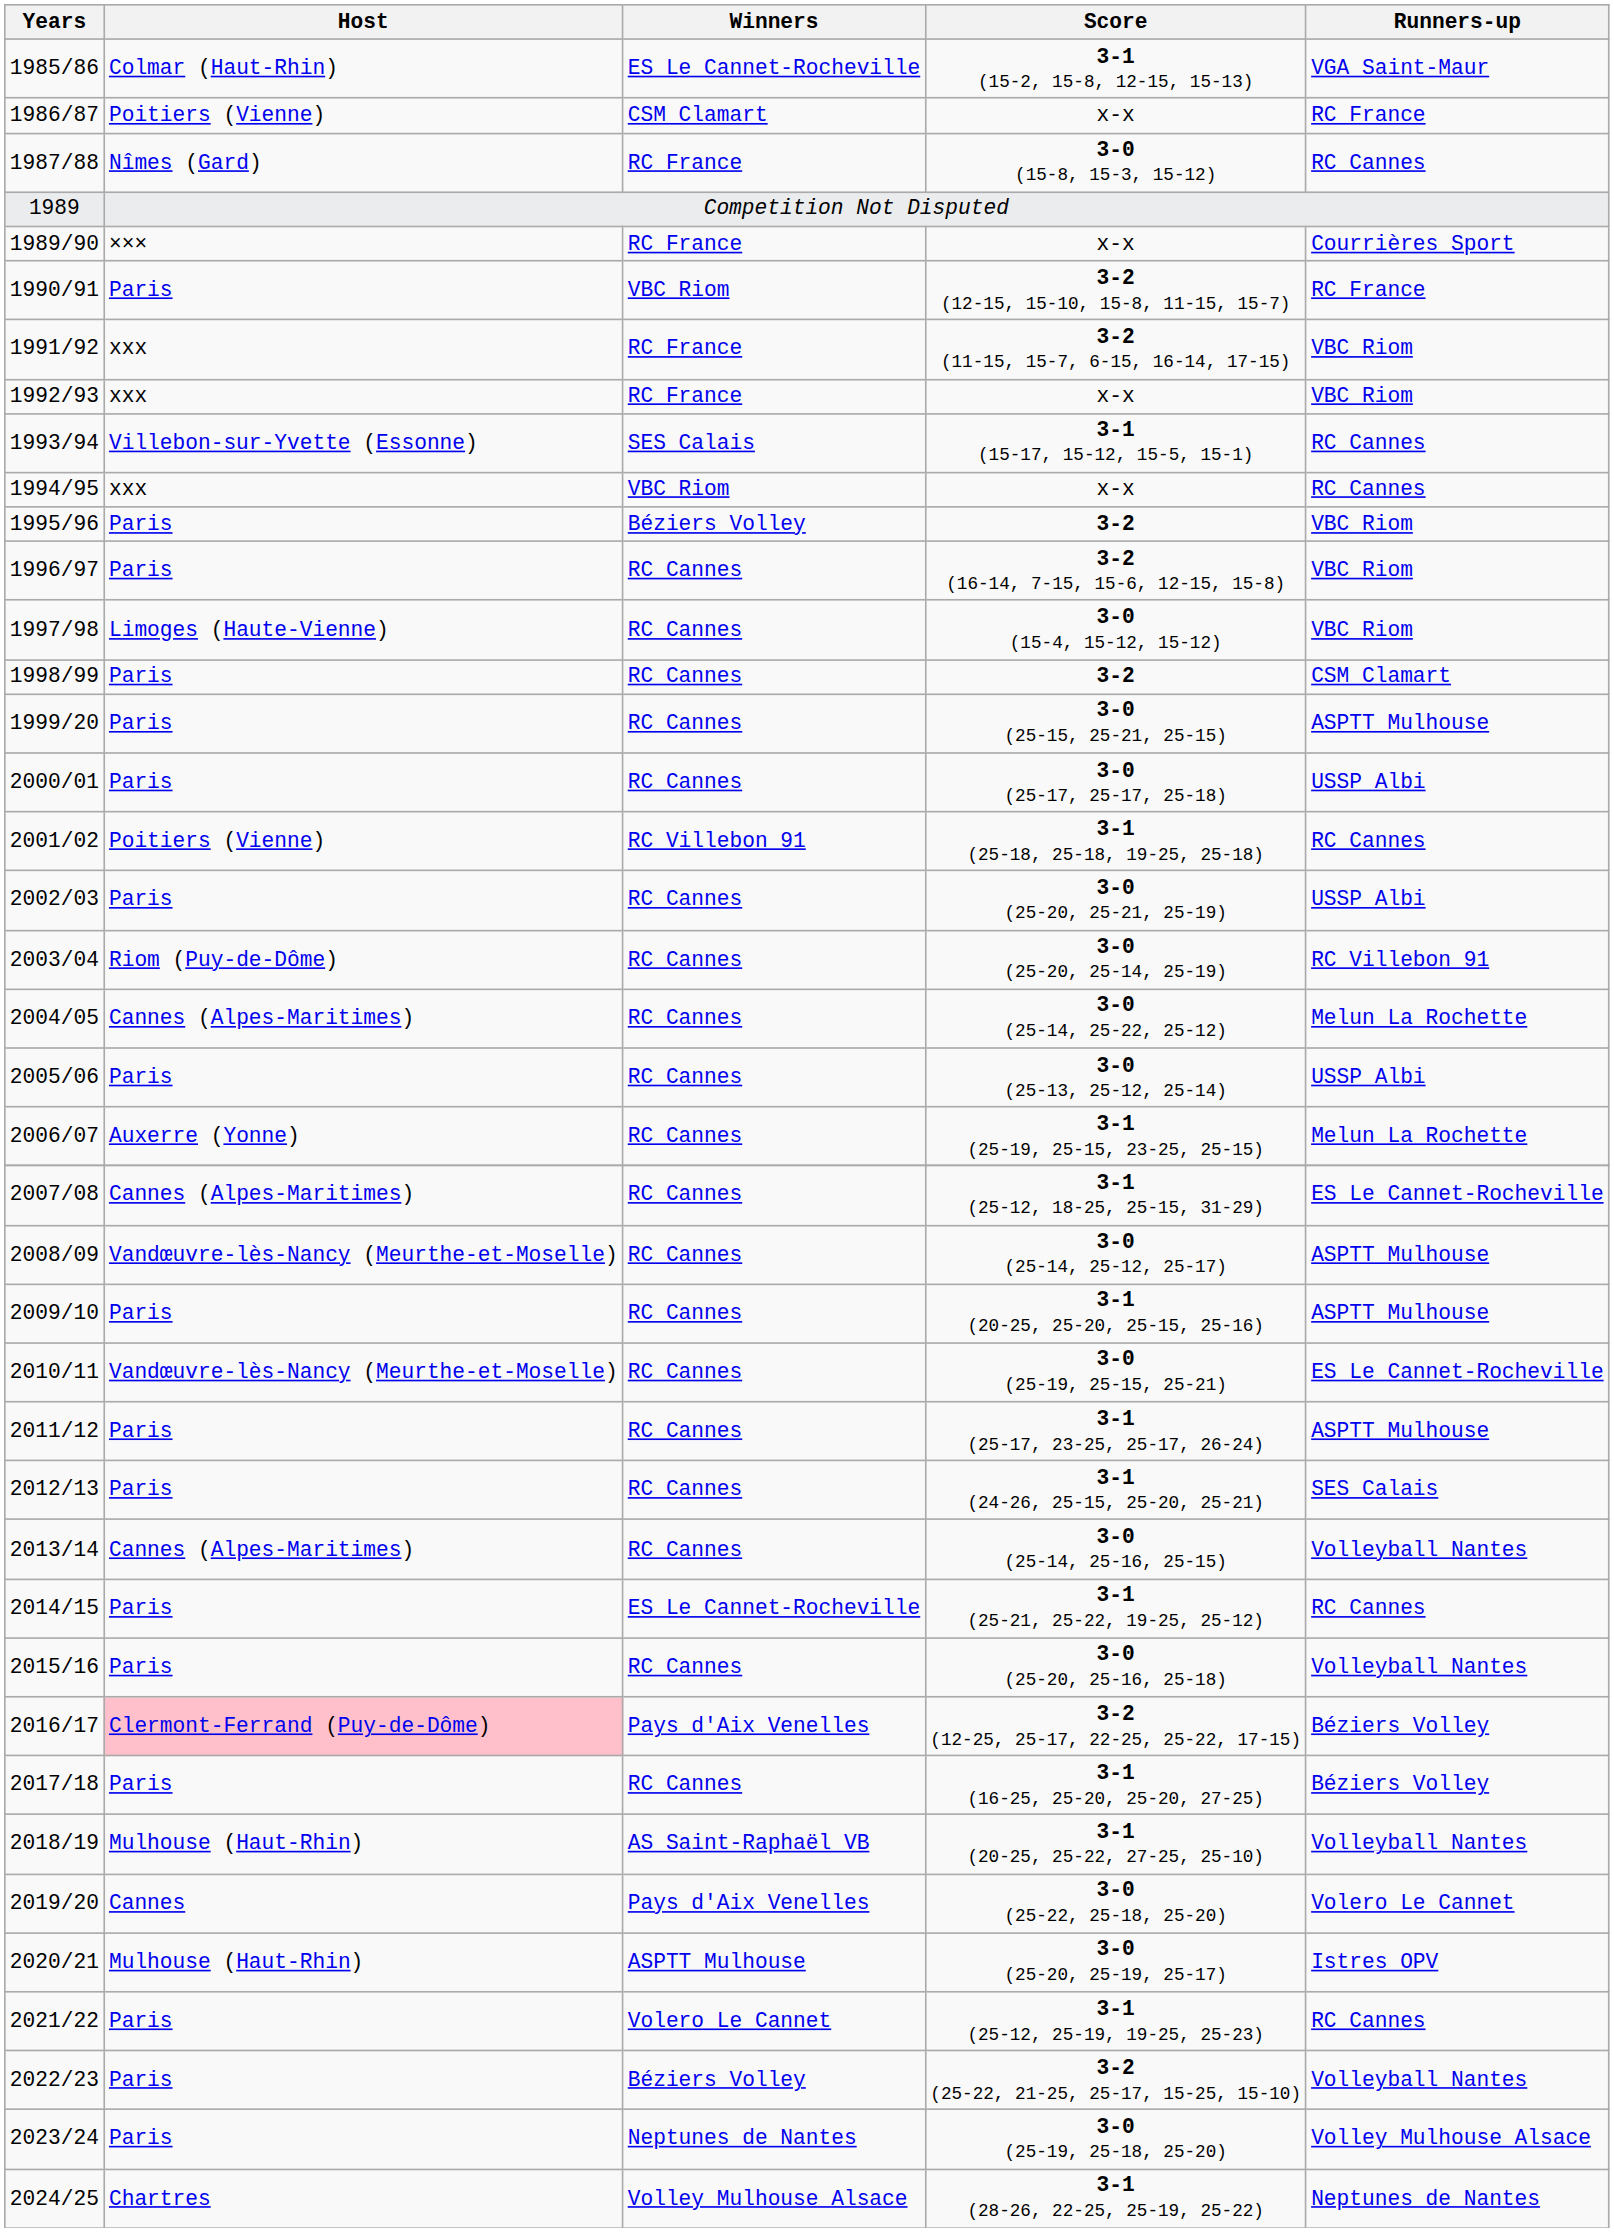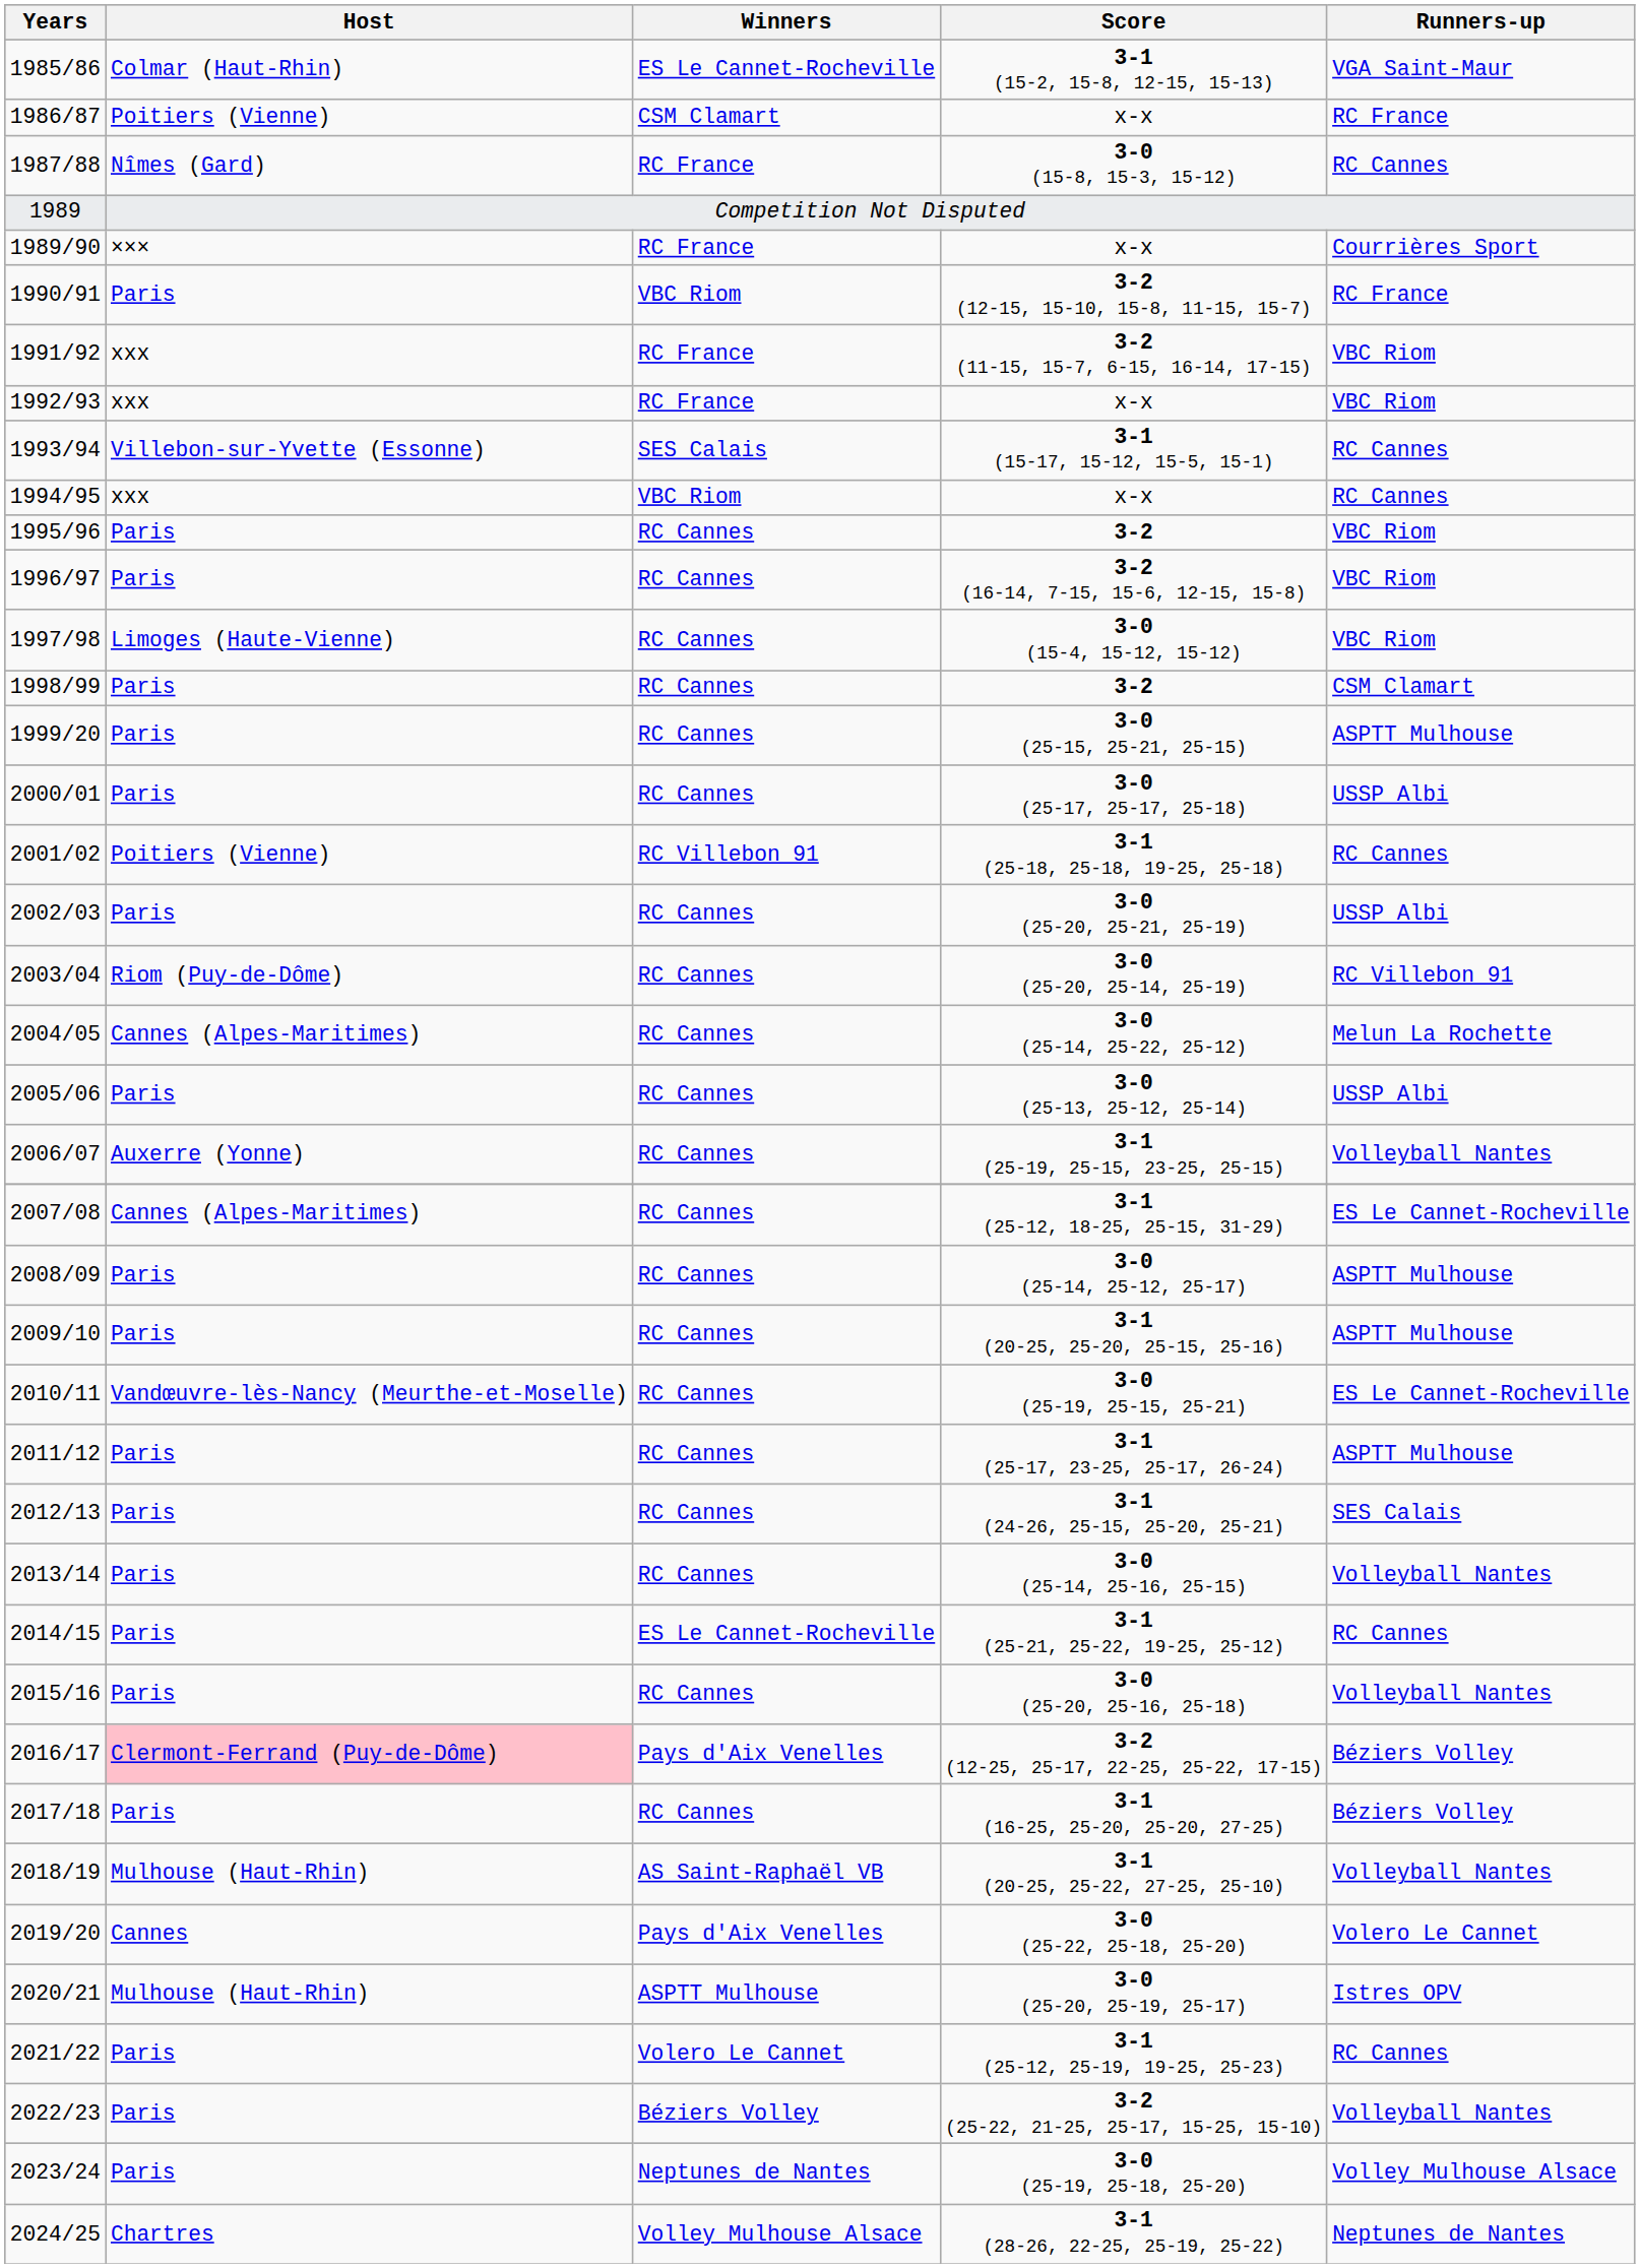1995/96 | Winners: Béziers Volley -> RC Cannes
2006/07 | Runners-up: Melun La Rochette -> Volleyball Nantes
2008/09 | Host: Vandœuvre-lès-Nancy (Meurthe-et-Moselle) -> Paris
2013/14 | Host: Cannes (Alpes-Maritimes) -> Paris
